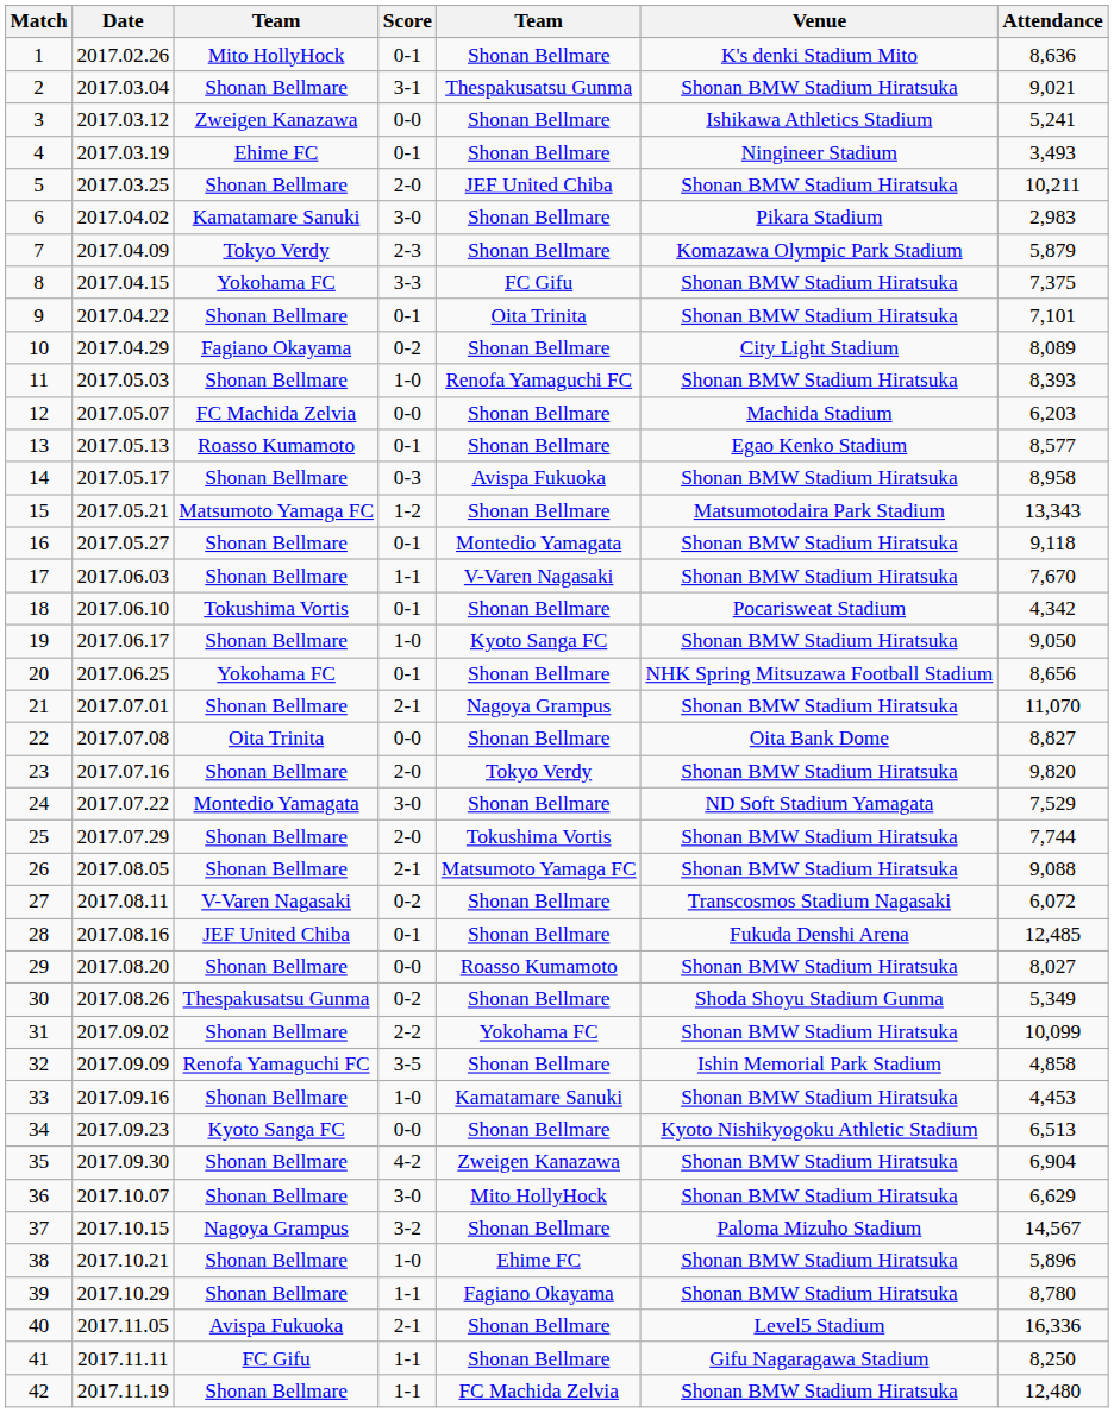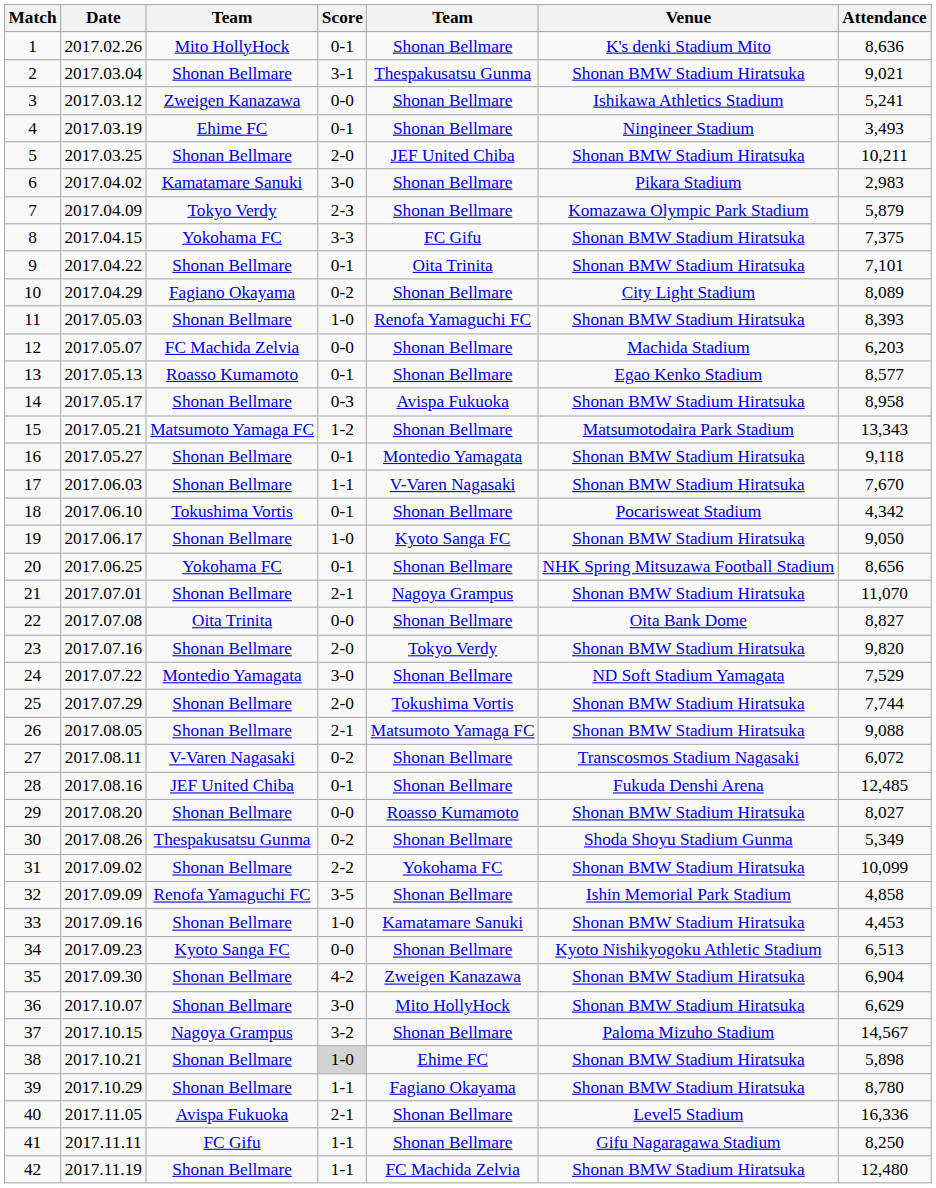38 | Score: no background -> lightgrey background
38 | Attendance: 5,896 -> 5,898
